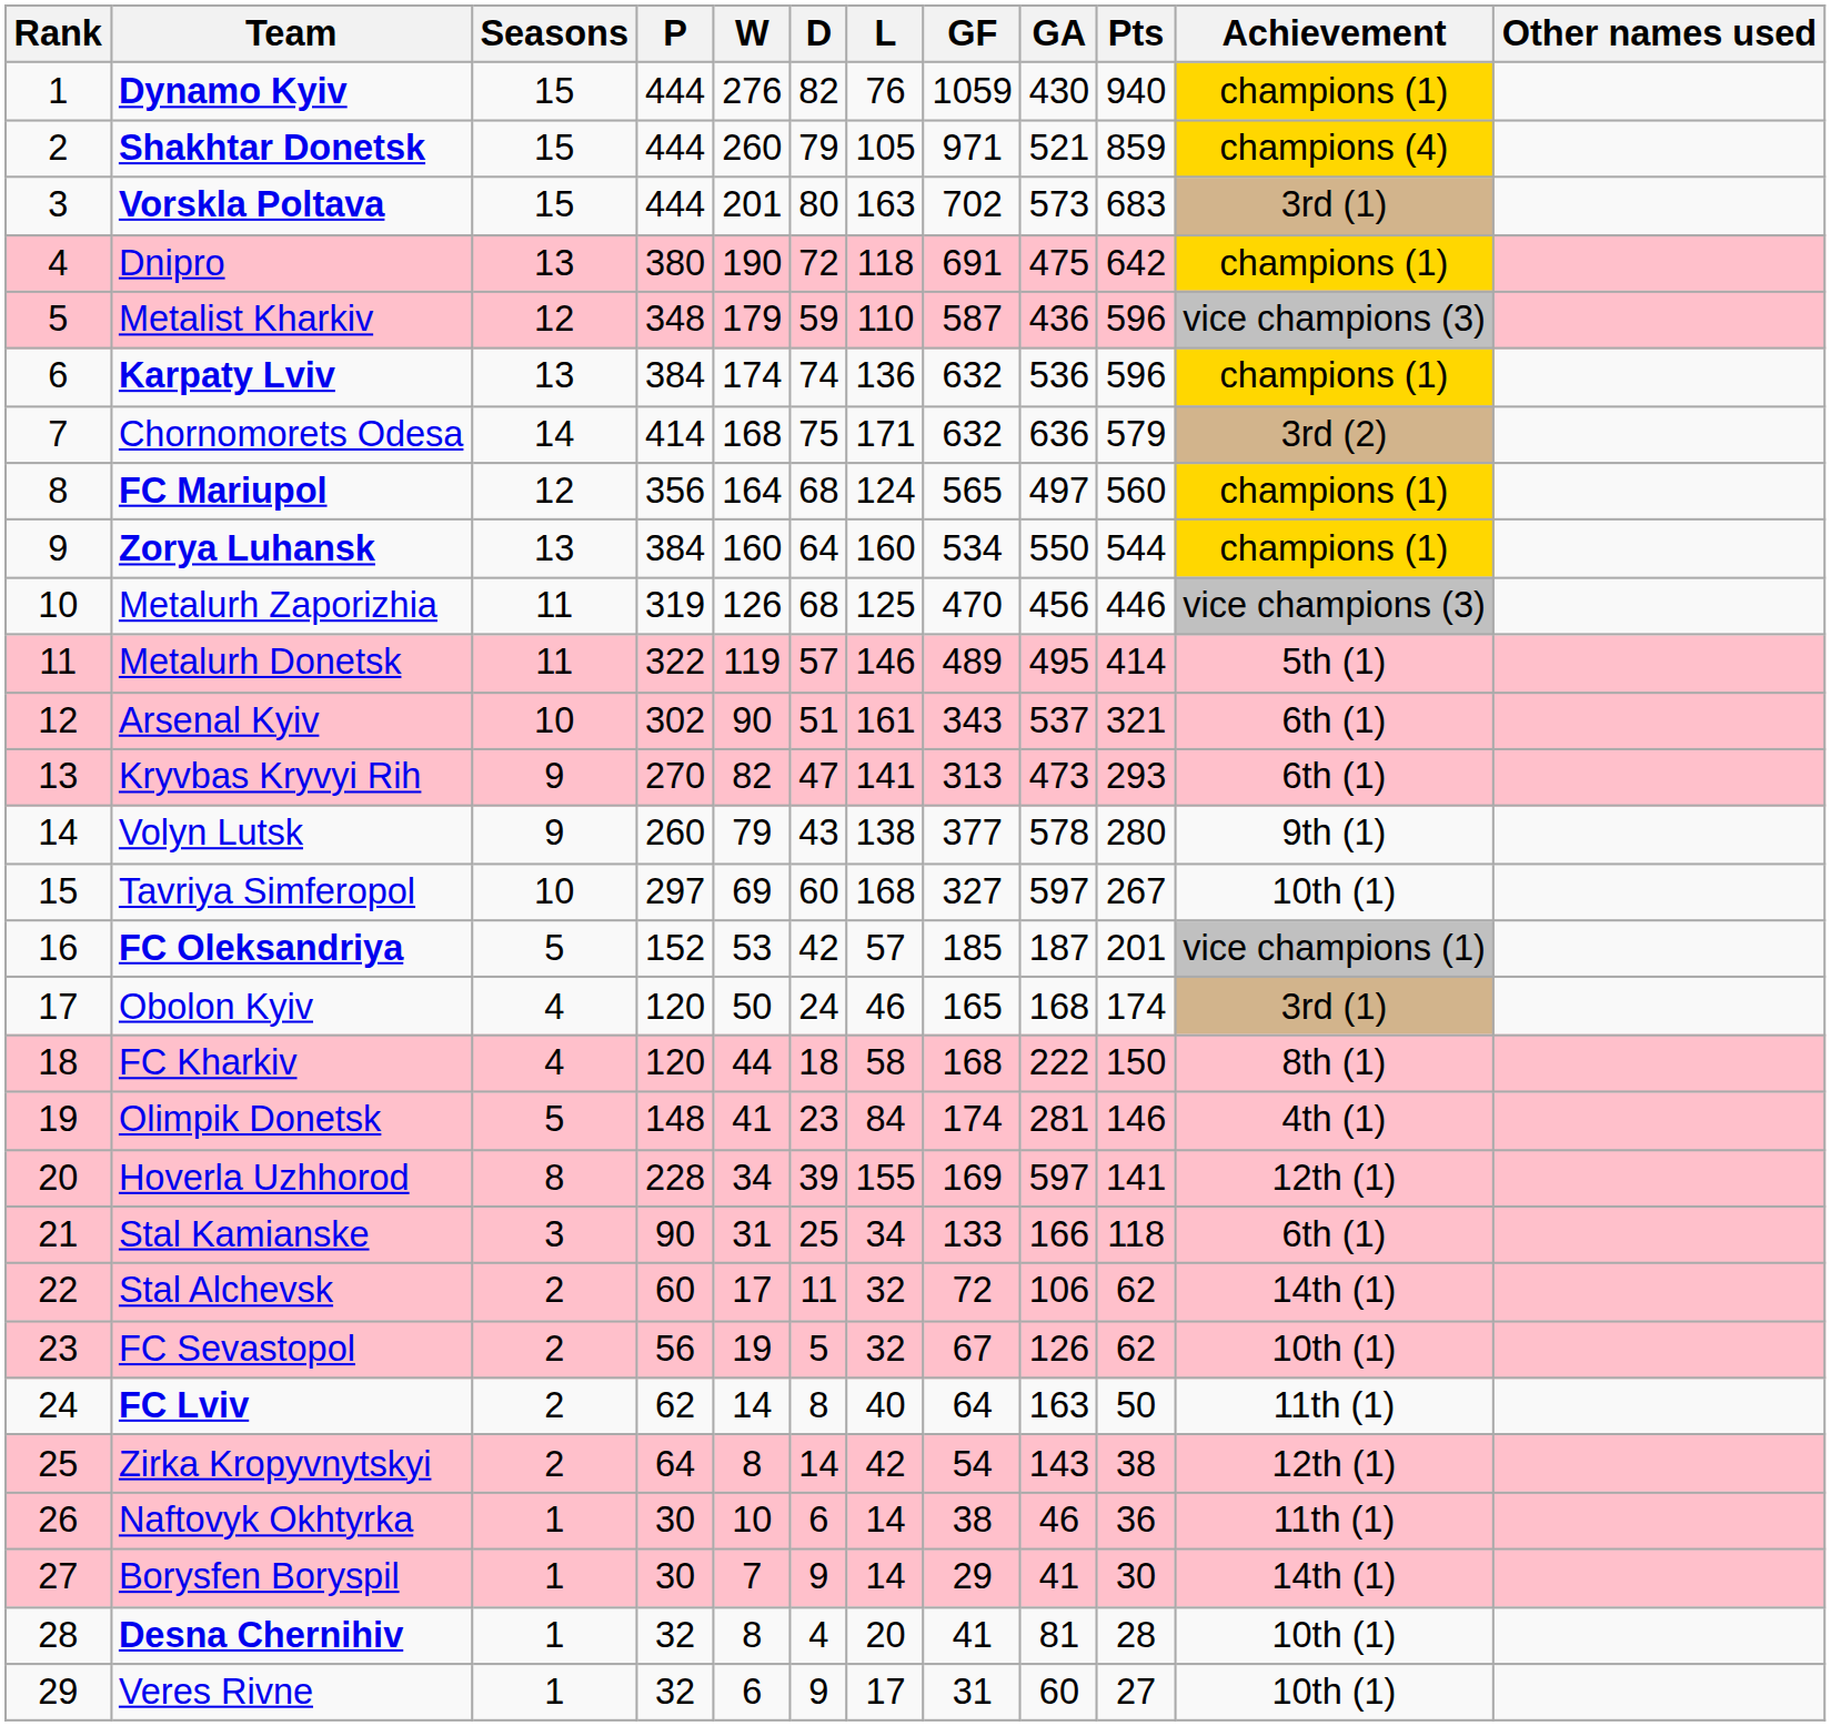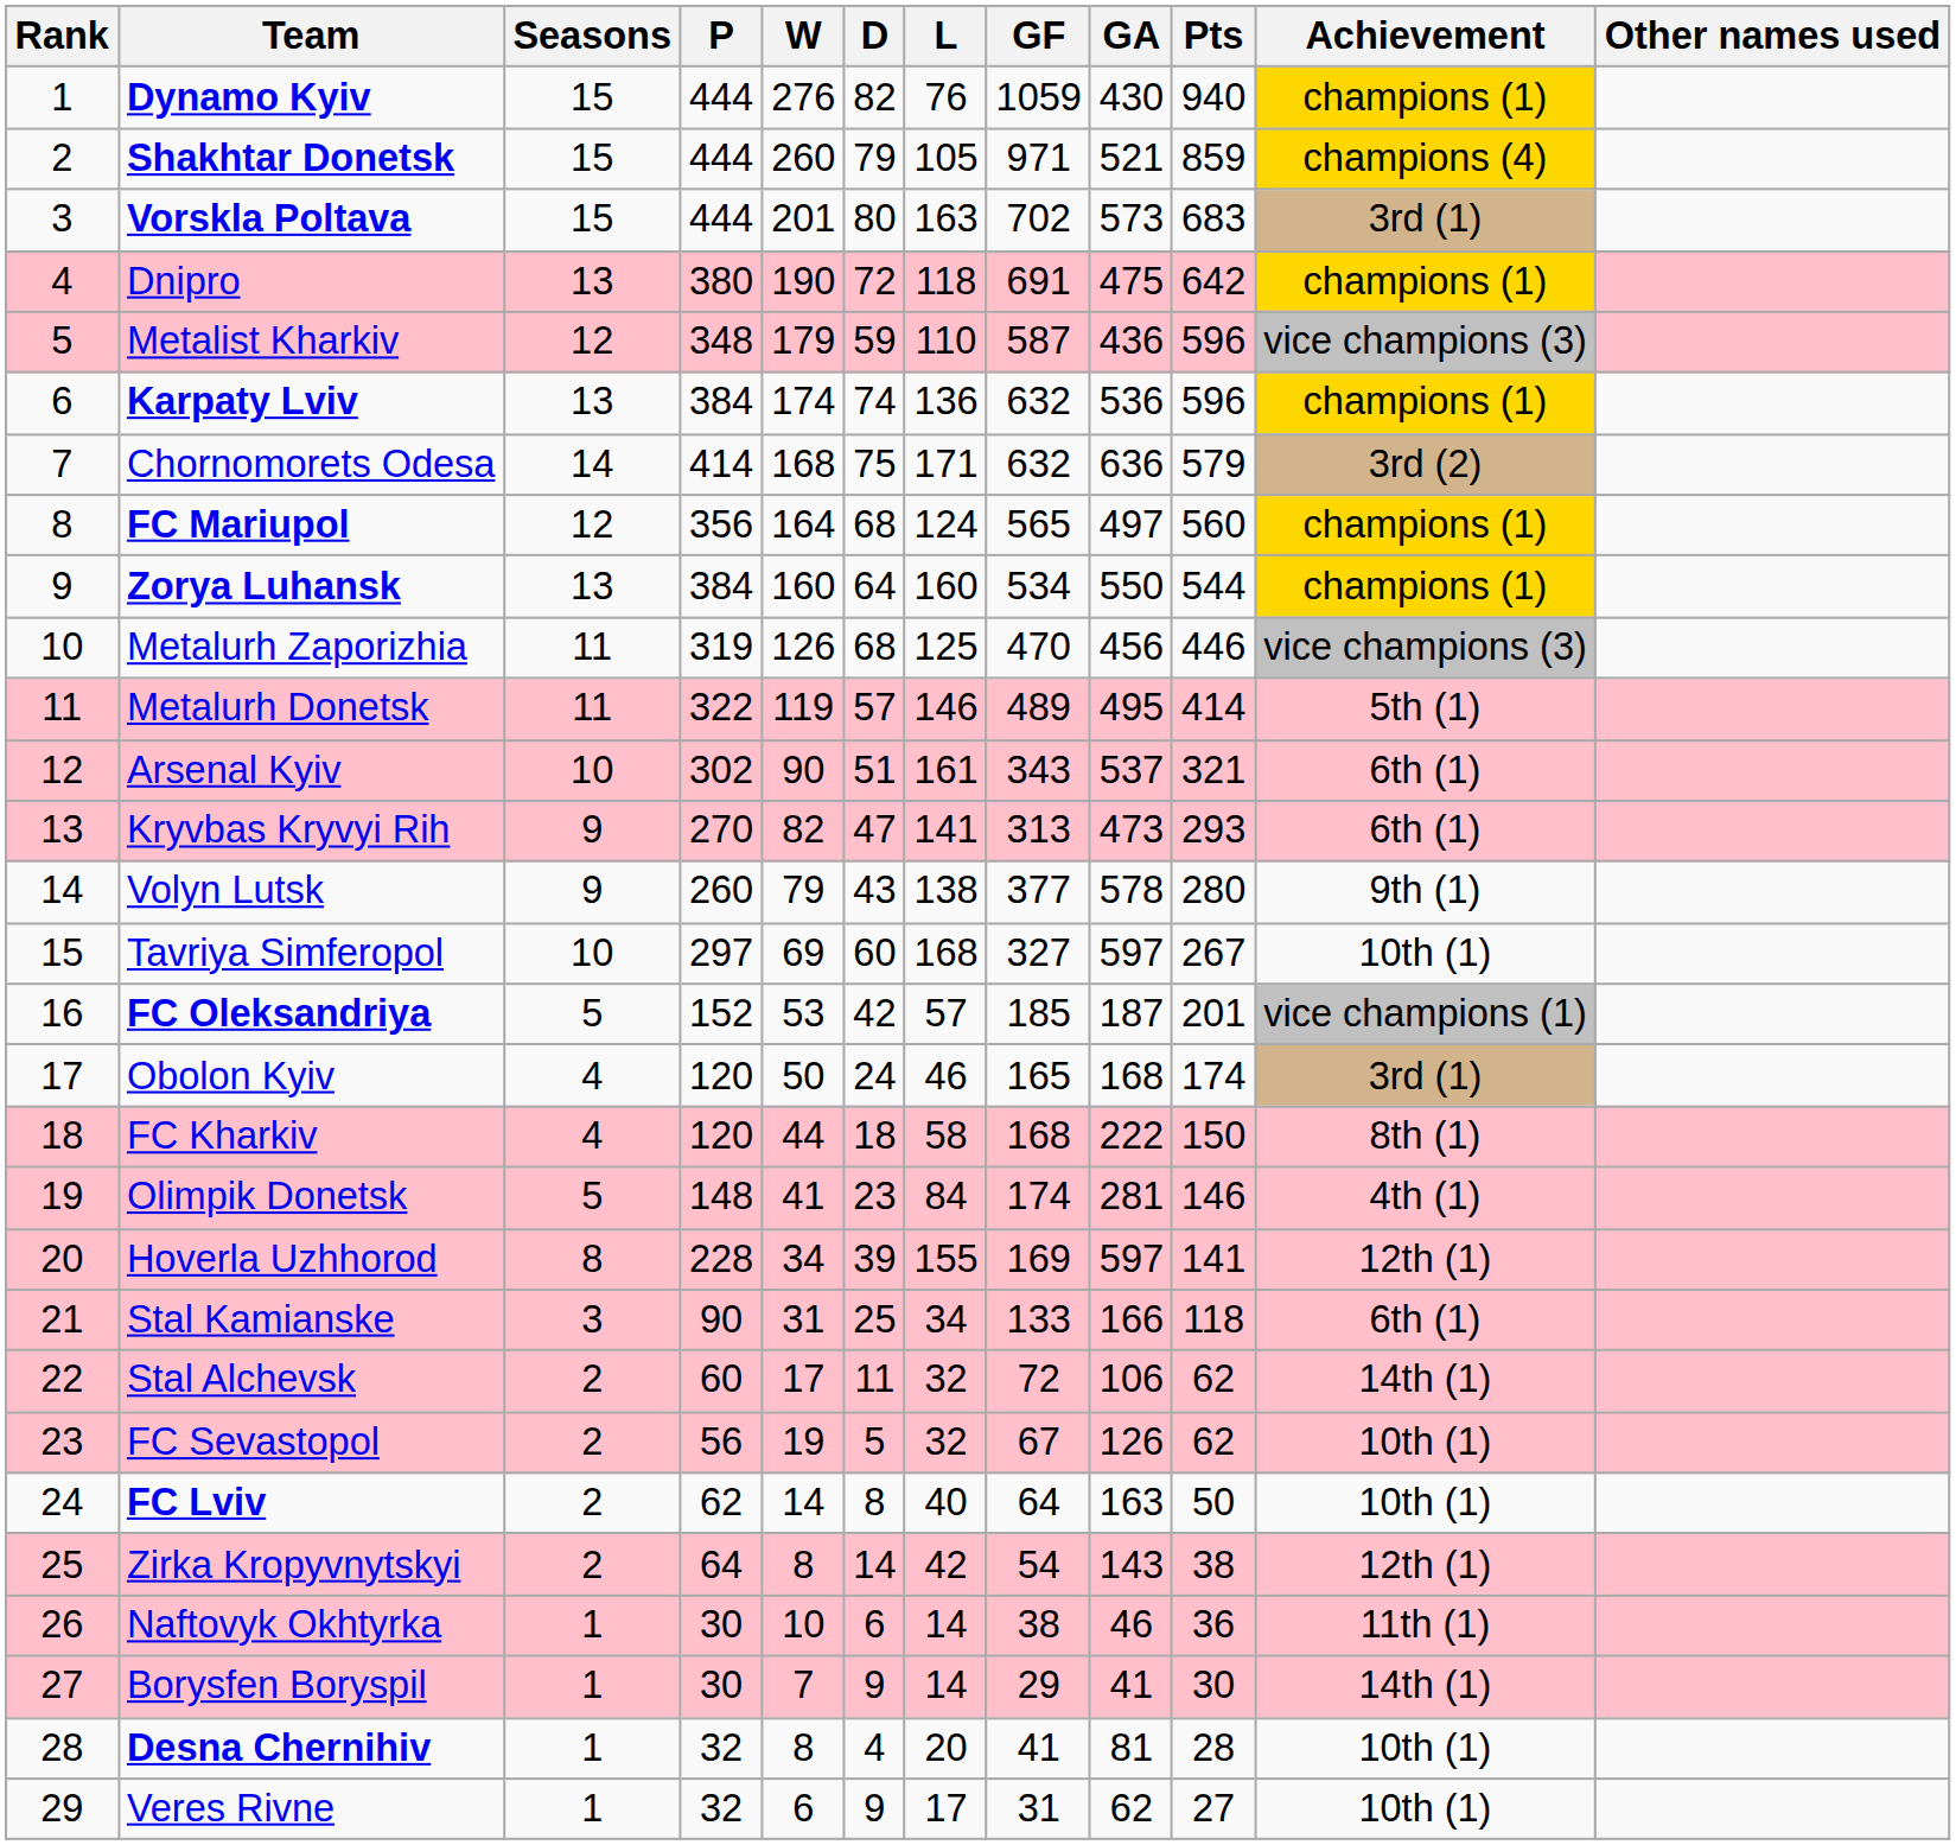FC Lviv | Achievement: 11th (1) -> 10th (1)
Veres Rivne | GA: 60 -> 62
